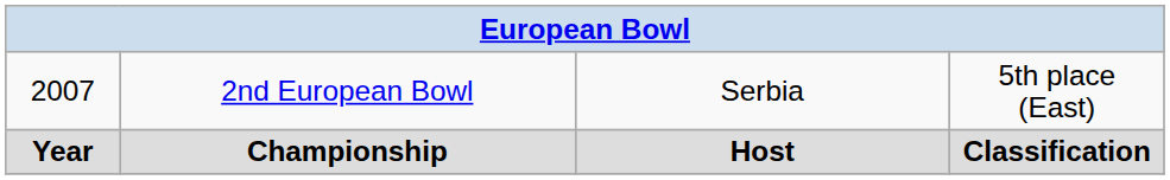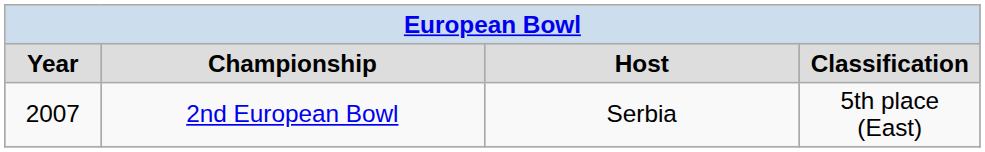rows swapped: Year <-> 2007
